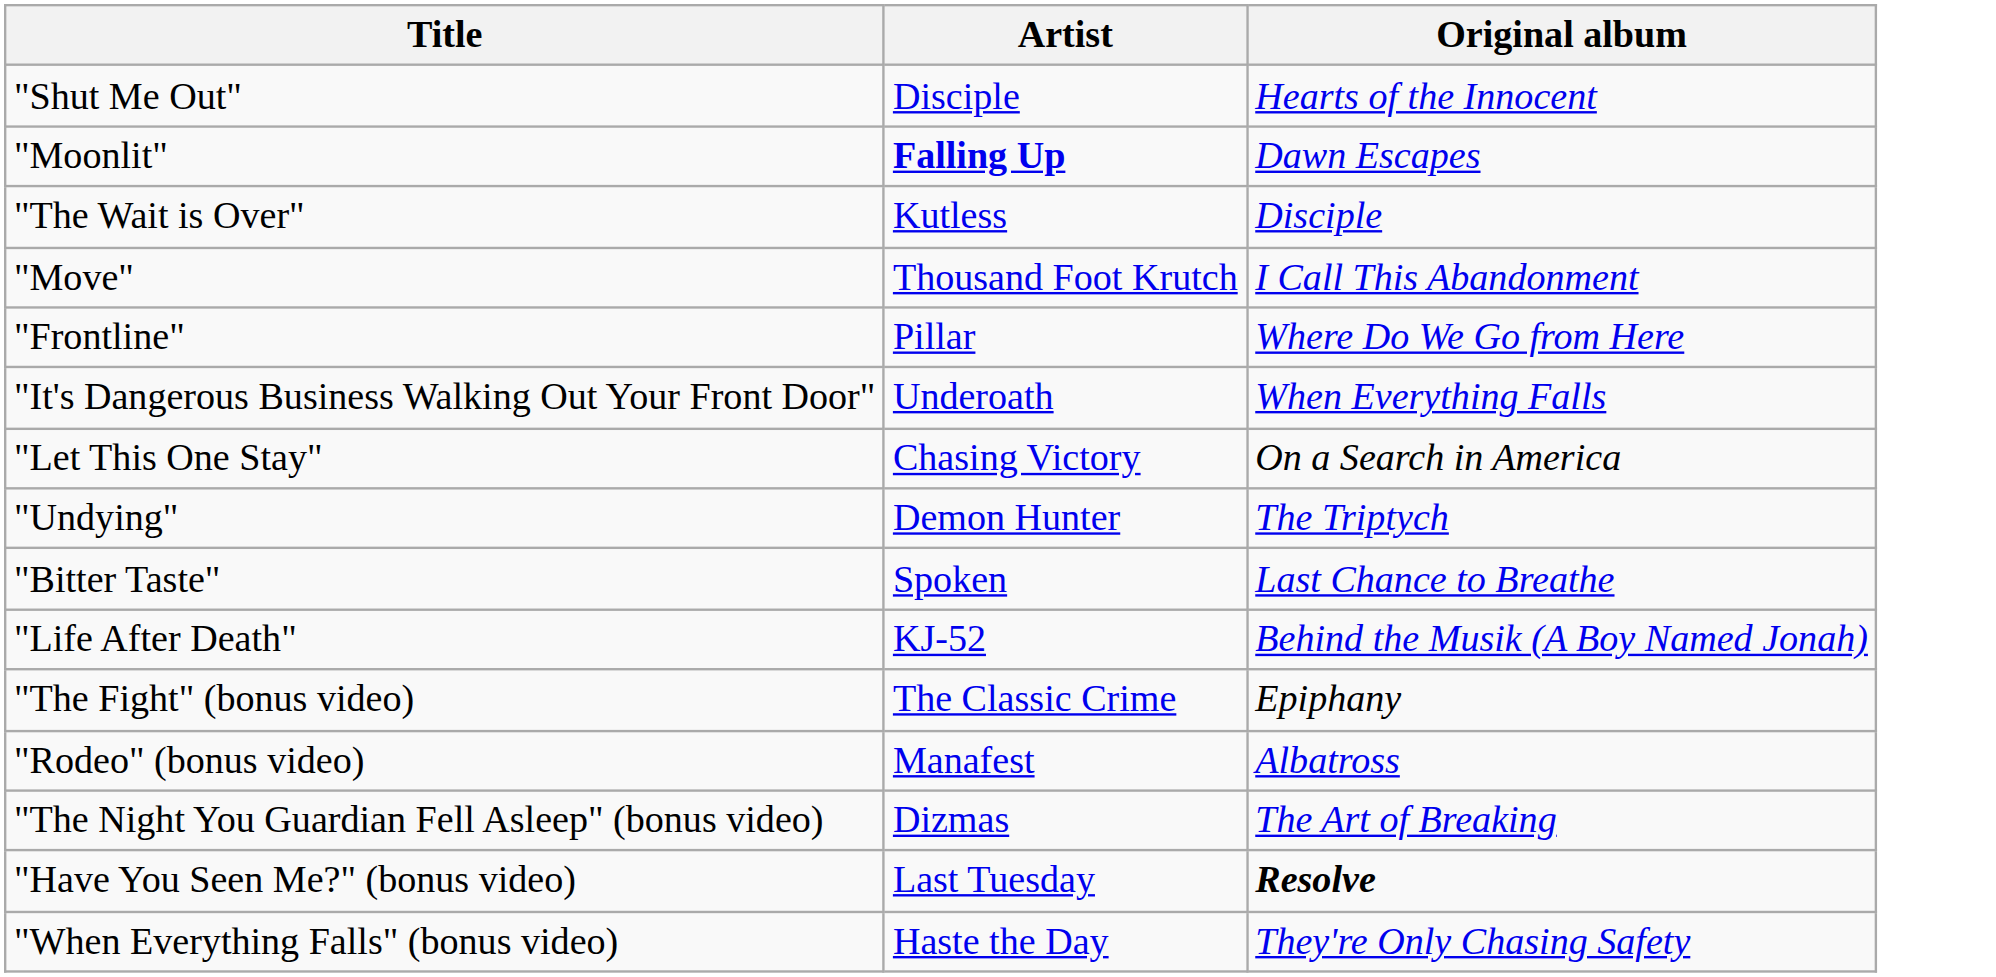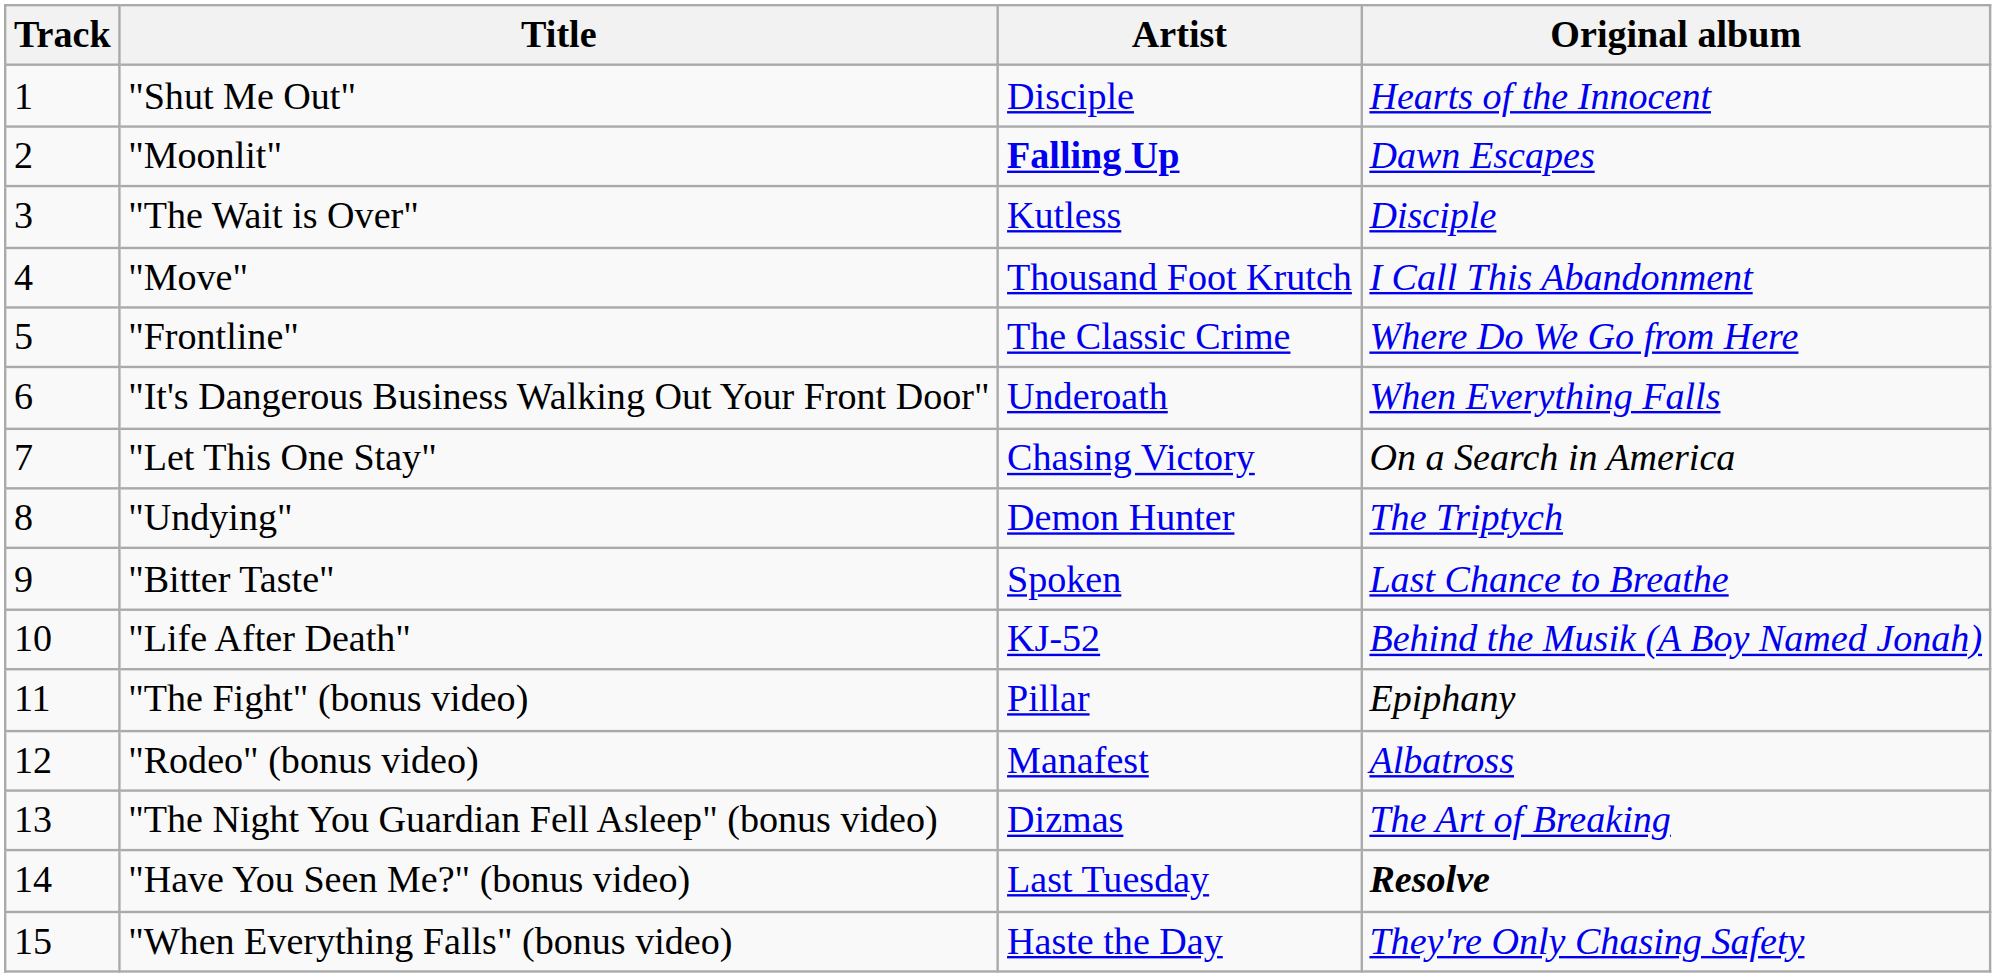+ column: Track | 1 | 2 | 3 | 4 | 5 | 6 | 7 | 8 | 9 | 10 | 11 | 12 | 13 | 14 | 15
"Frontline" | Artist: Pillar -> The Classic Crime
"The Fight" (bonus video) | Artist: The Classic Crime -> Pillar
